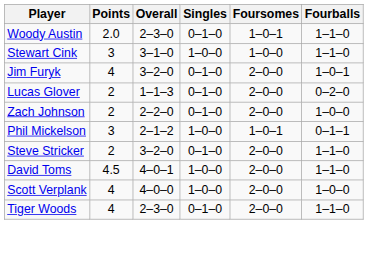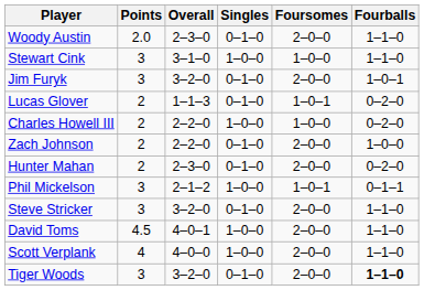Woody Austin | Foursomes: 1–0–1 -> 2–0–0
Jim Furyk | Points: 4 -> 3
Lucas Glover | Foursomes: 2–0–0 -> 1–0–1
+ row: Charles Howell III | 2 | 2–2–0 | 1–0–0 | 1–0–0 | 0–2–0
+ row: Hunter Mahan | 2 | 2–3–0 | 0–1–0 | 2–0–0 | 0–2–0
Steve Stricker | Points: 2 -> 3
Scott Verplank | Fourballs: 1–0–0 -> 1–1–0
Tiger Woods | Points: 4 -> 3
Tiger Woods | Overall: 2–3–0 -> 3–2–0
Tiger Woods | Fourballs: normal -> bold
